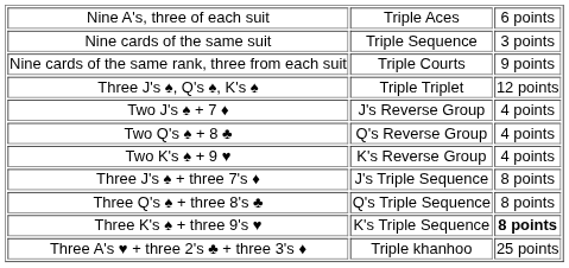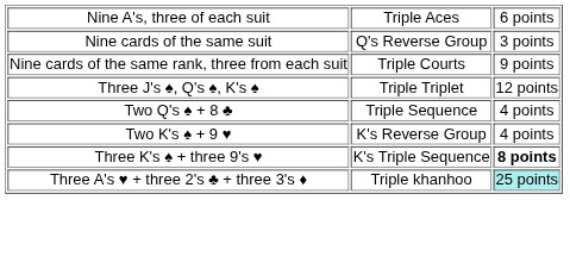Nine cards of the same suit | column 2: Triple Sequence -> Q's Reverse Group
- row: Two J's ♠ + 7 ♦ | J's Reverse Group | 4 points
Two Q's ♠ + 8 ♣ | column 2: Q's Reverse Group -> Triple Sequence
- row: Three J's ♠ + three 7's ♦ | J's Triple Sequence | 8 points
- row: Three Q's ♠ + three 8's ♣ | Q's Triple Sequence | 8 points
Three A's ♥ + three 2's ♣ + three 3's ♦ | column 3: no background -> paleturquoise background
